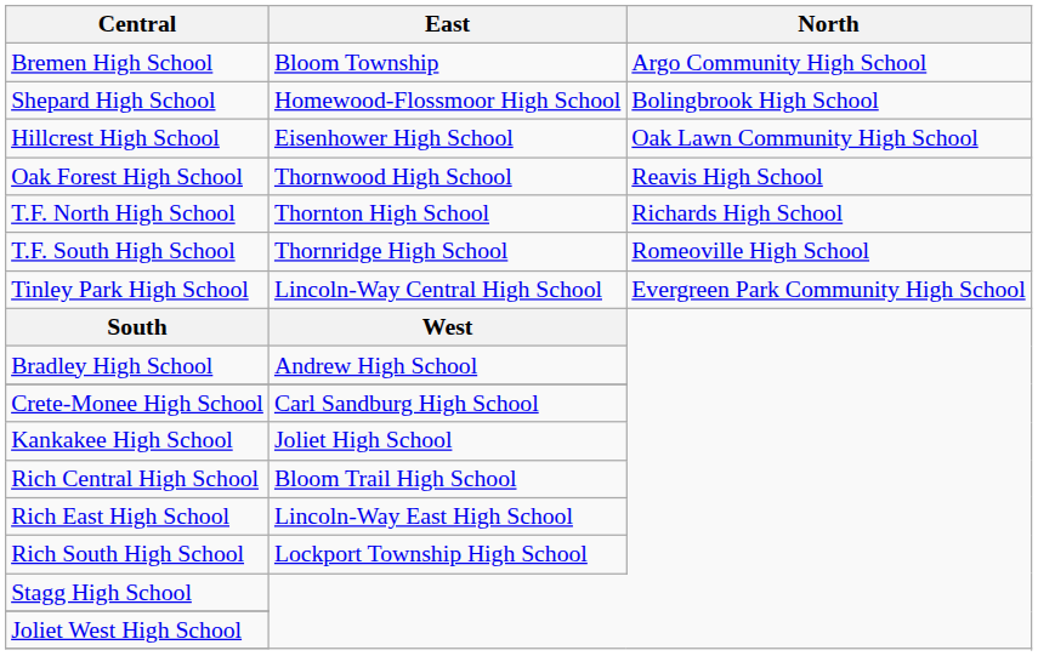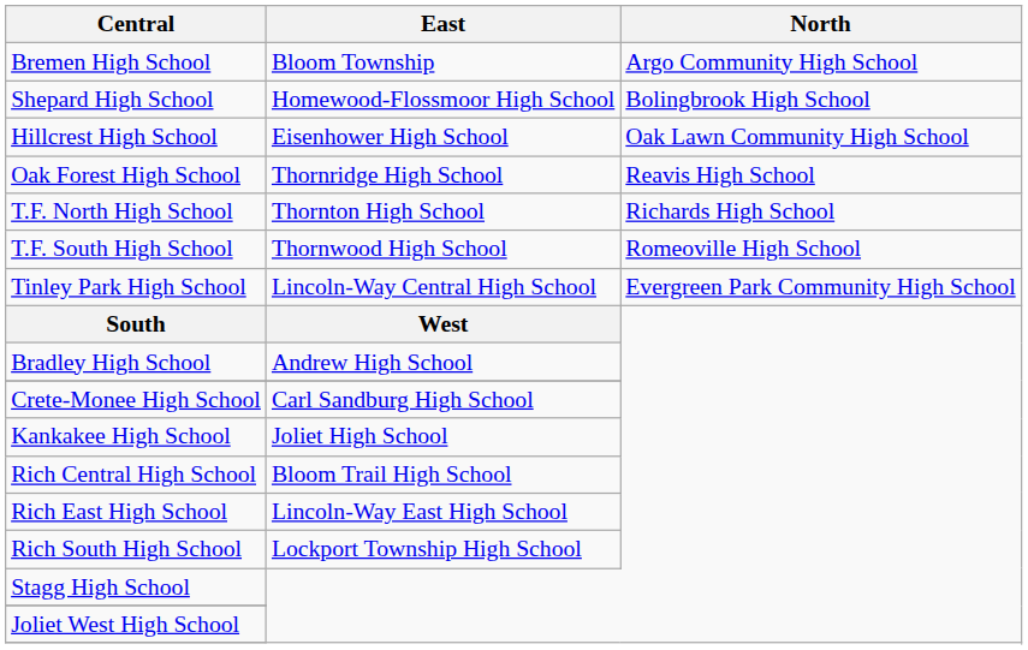Oak Forest High School | East: Thornwood High School -> Thornridge High School
T.F. South High School | East: Thornridge High School -> Thornwood High School
